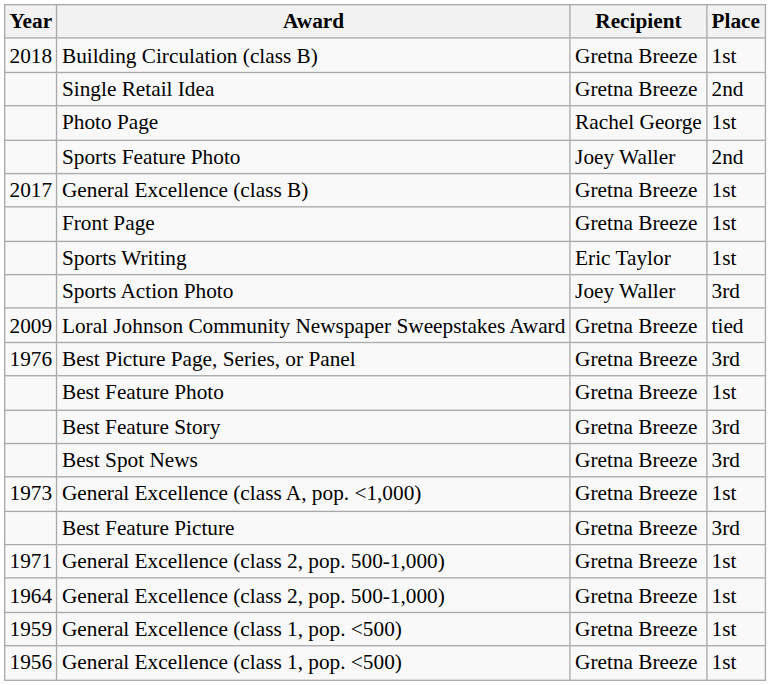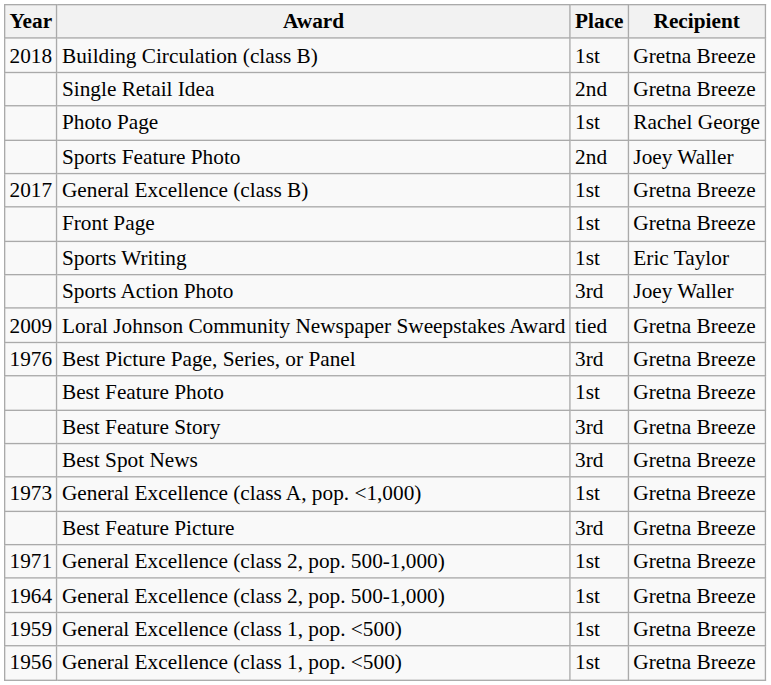columns swapped: Place <-> Recipient
